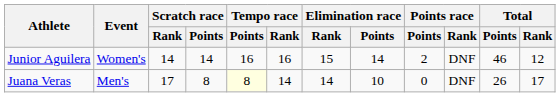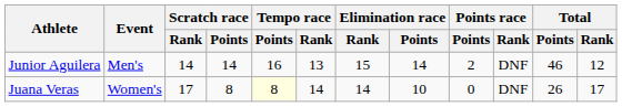Junior Aguilera | Event: Women's -> Men's
Junior Aguilera | Tempo race / Rank: 16 -> 13
Juana Veras | Event: Men's -> Women's
